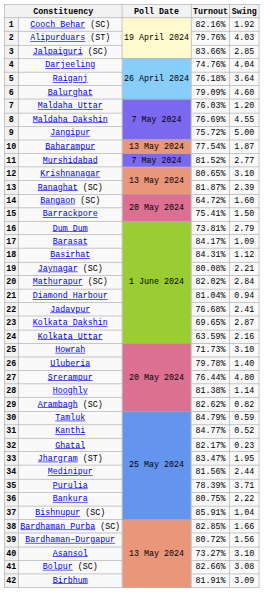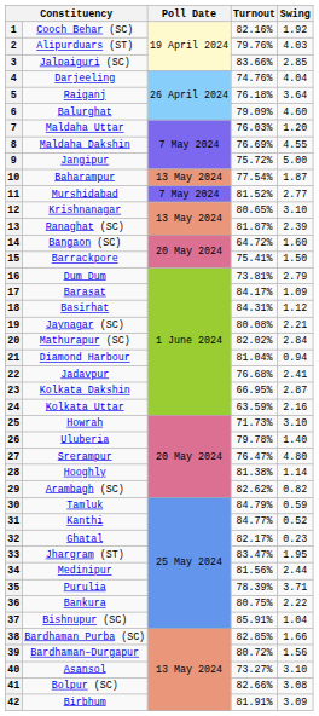23 | Turnout: 69.65% -> 66.95%
27 | Turnout: 76.44% -> 76.47%
